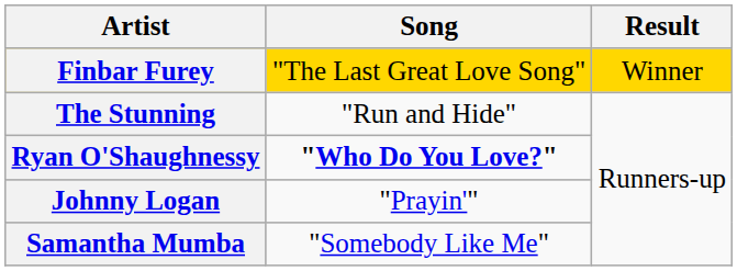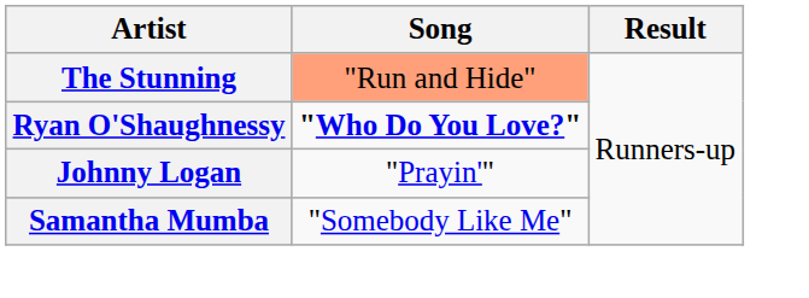- row: Finbar Furey | "The Last Great Love Song" | Winner
The Stunning | Song: no background -> lightsalmon background
